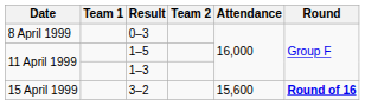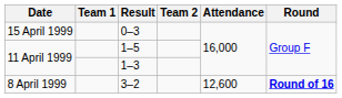0–3 | Date: 8 April 1999 -> 15 April 1999
3–2 | Date: 15 April 1999 -> 8 April 1999
3–2 | Attendance: 15,600 -> 12,600
